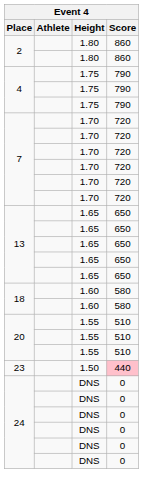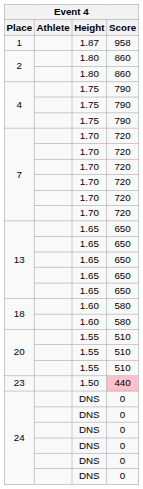+ row: 1 | 1.87 | 958
